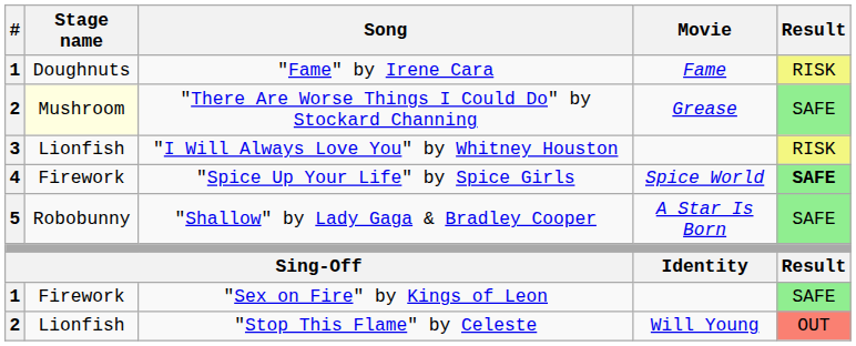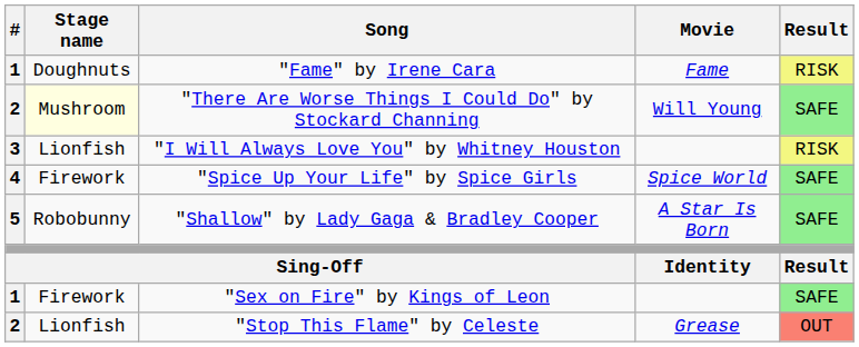"There Are Worse Things I Could Do" by Stockard Channing | Movie: Grease -> Will Young
"Spice Up Your Life" by Spice Girls | Result: bold -> normal
"Stop This Flame" by Celeste | Movie: Will Young -> Grease
